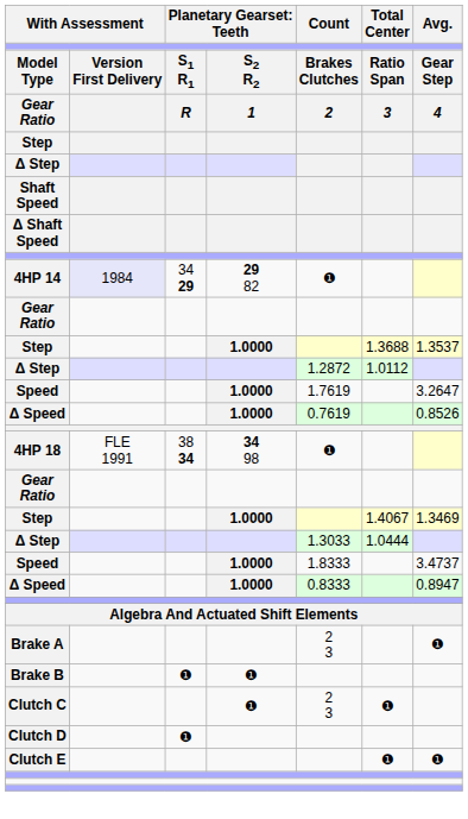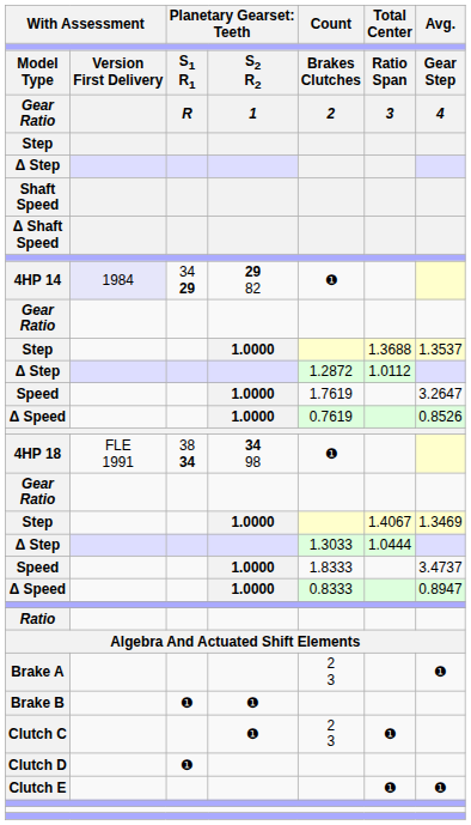+ row: Ratio
